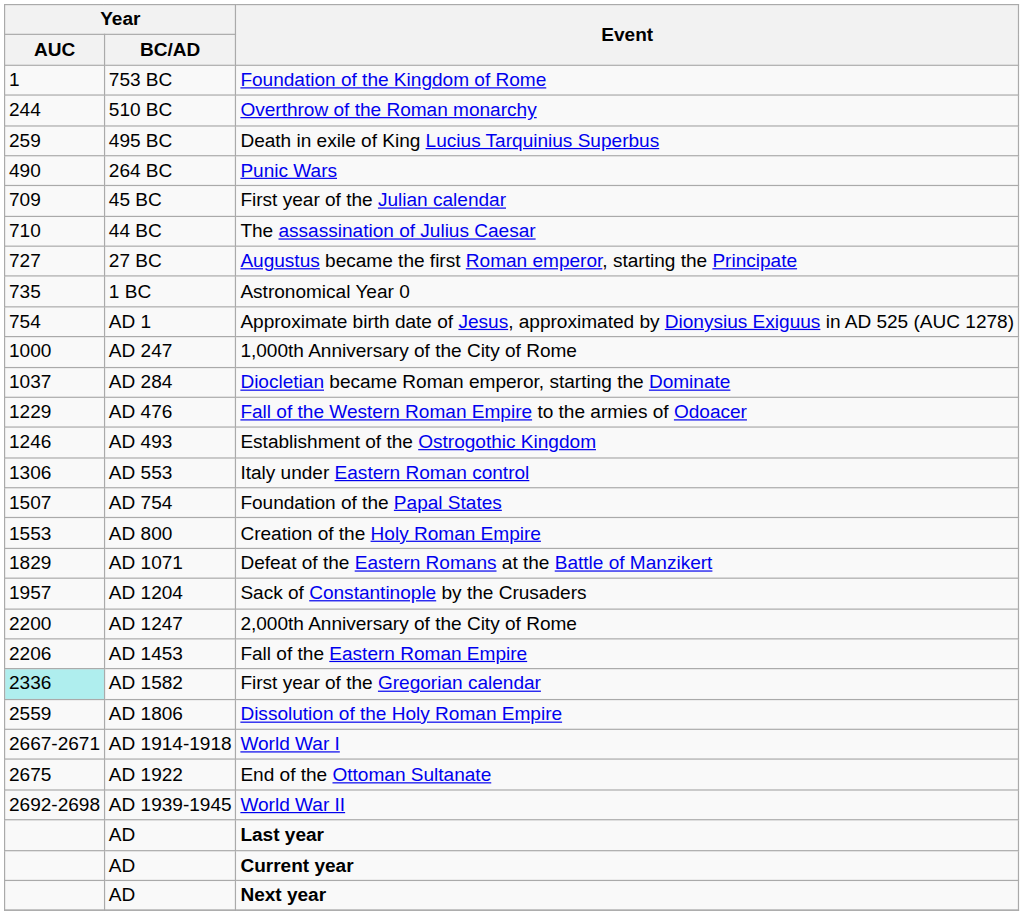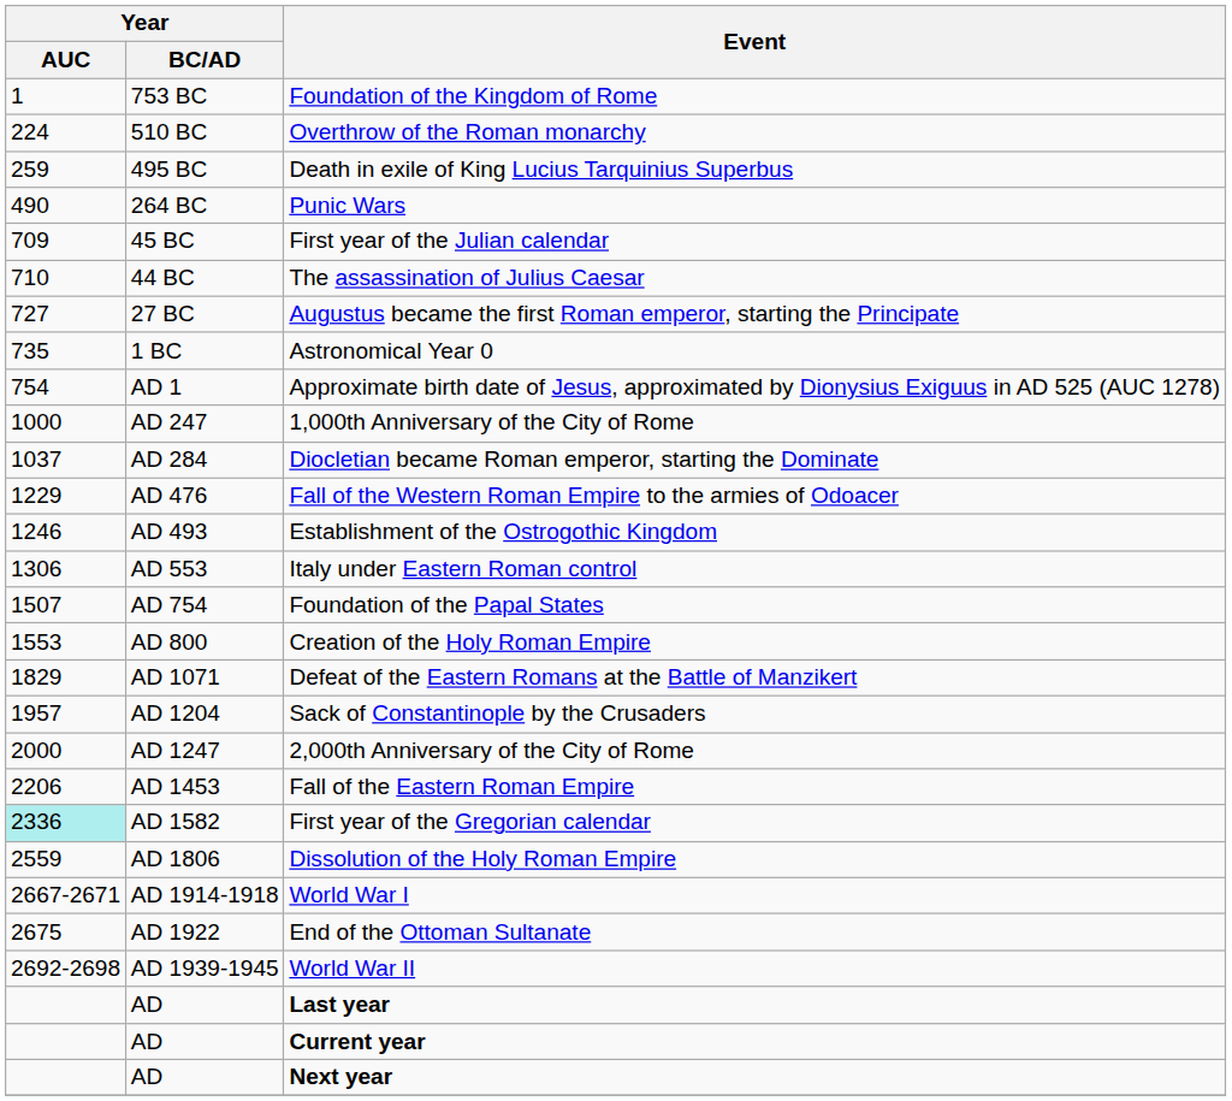Overthrow of the Roman monarchy | Year / AUC: 244 -> 224
2,000th Anniversary of the City of Rome | Year / AUC: 2200 -> 2000
